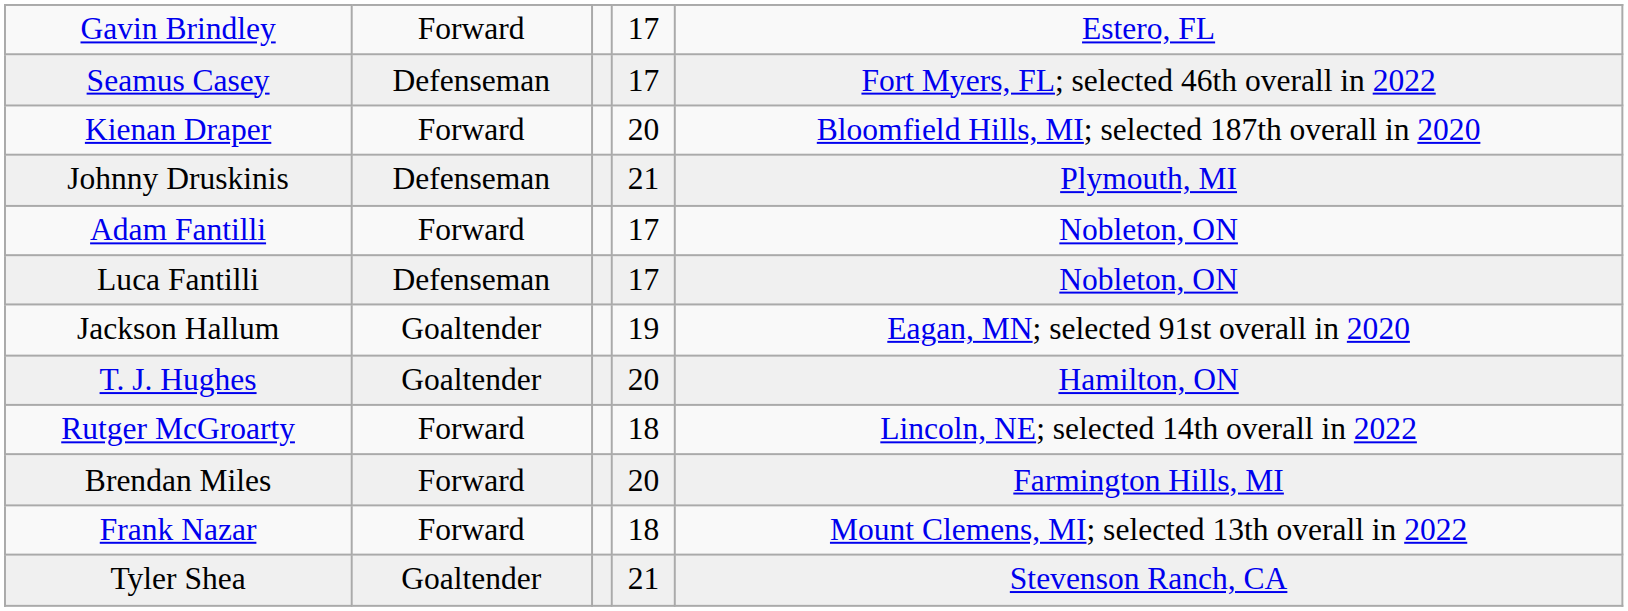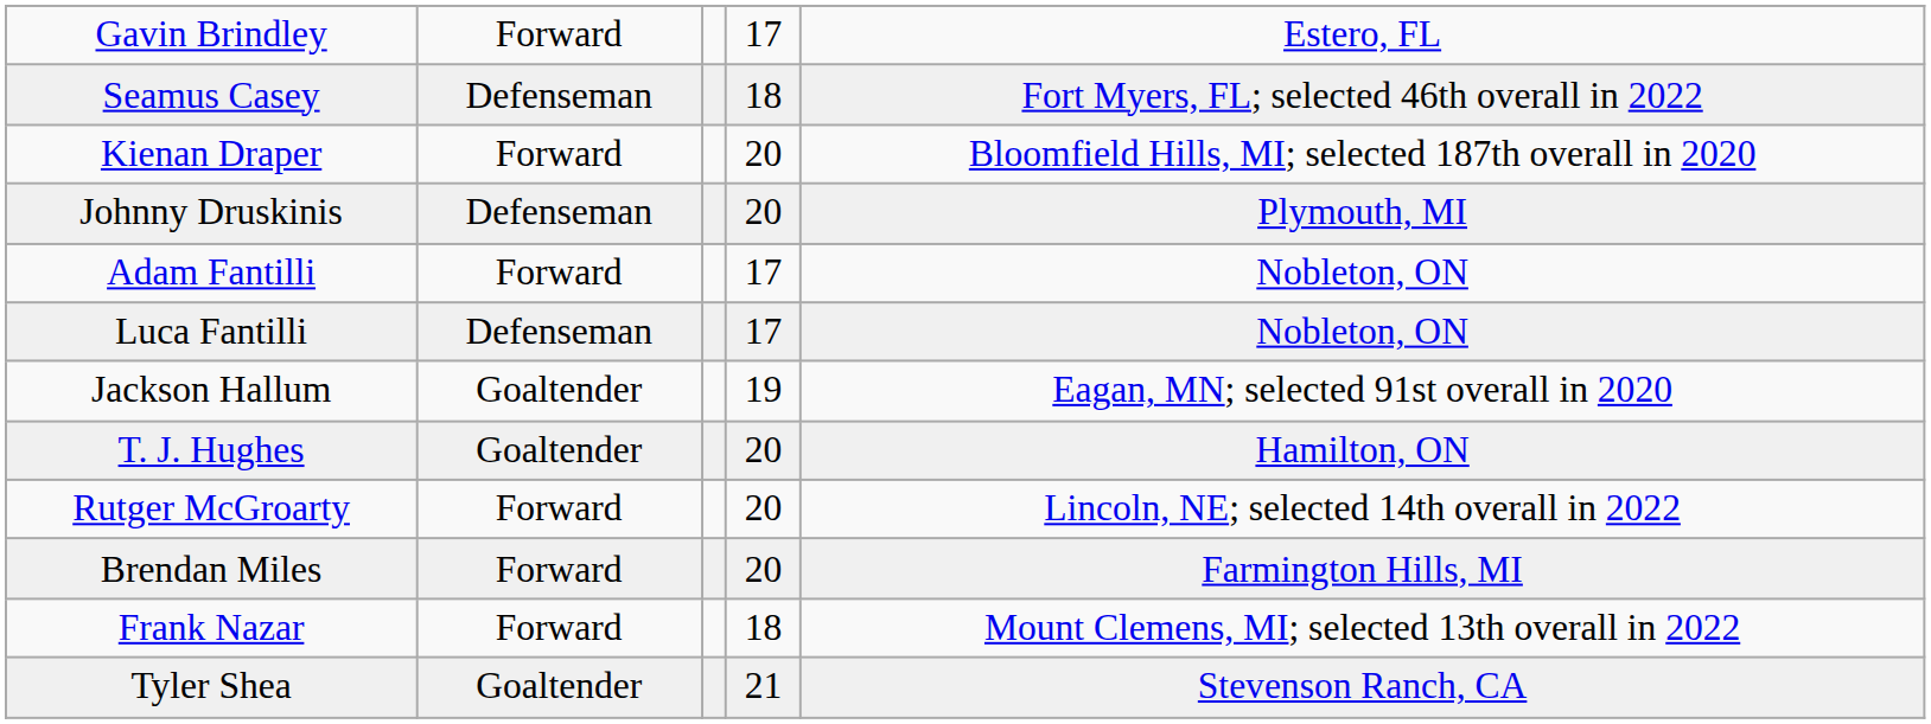Seamus Casey | column 4: 17 -> 18
Johnny Druskinis | column 4: 21 -> 20
Rutger McGroarty | column 4: 18 -> 20
